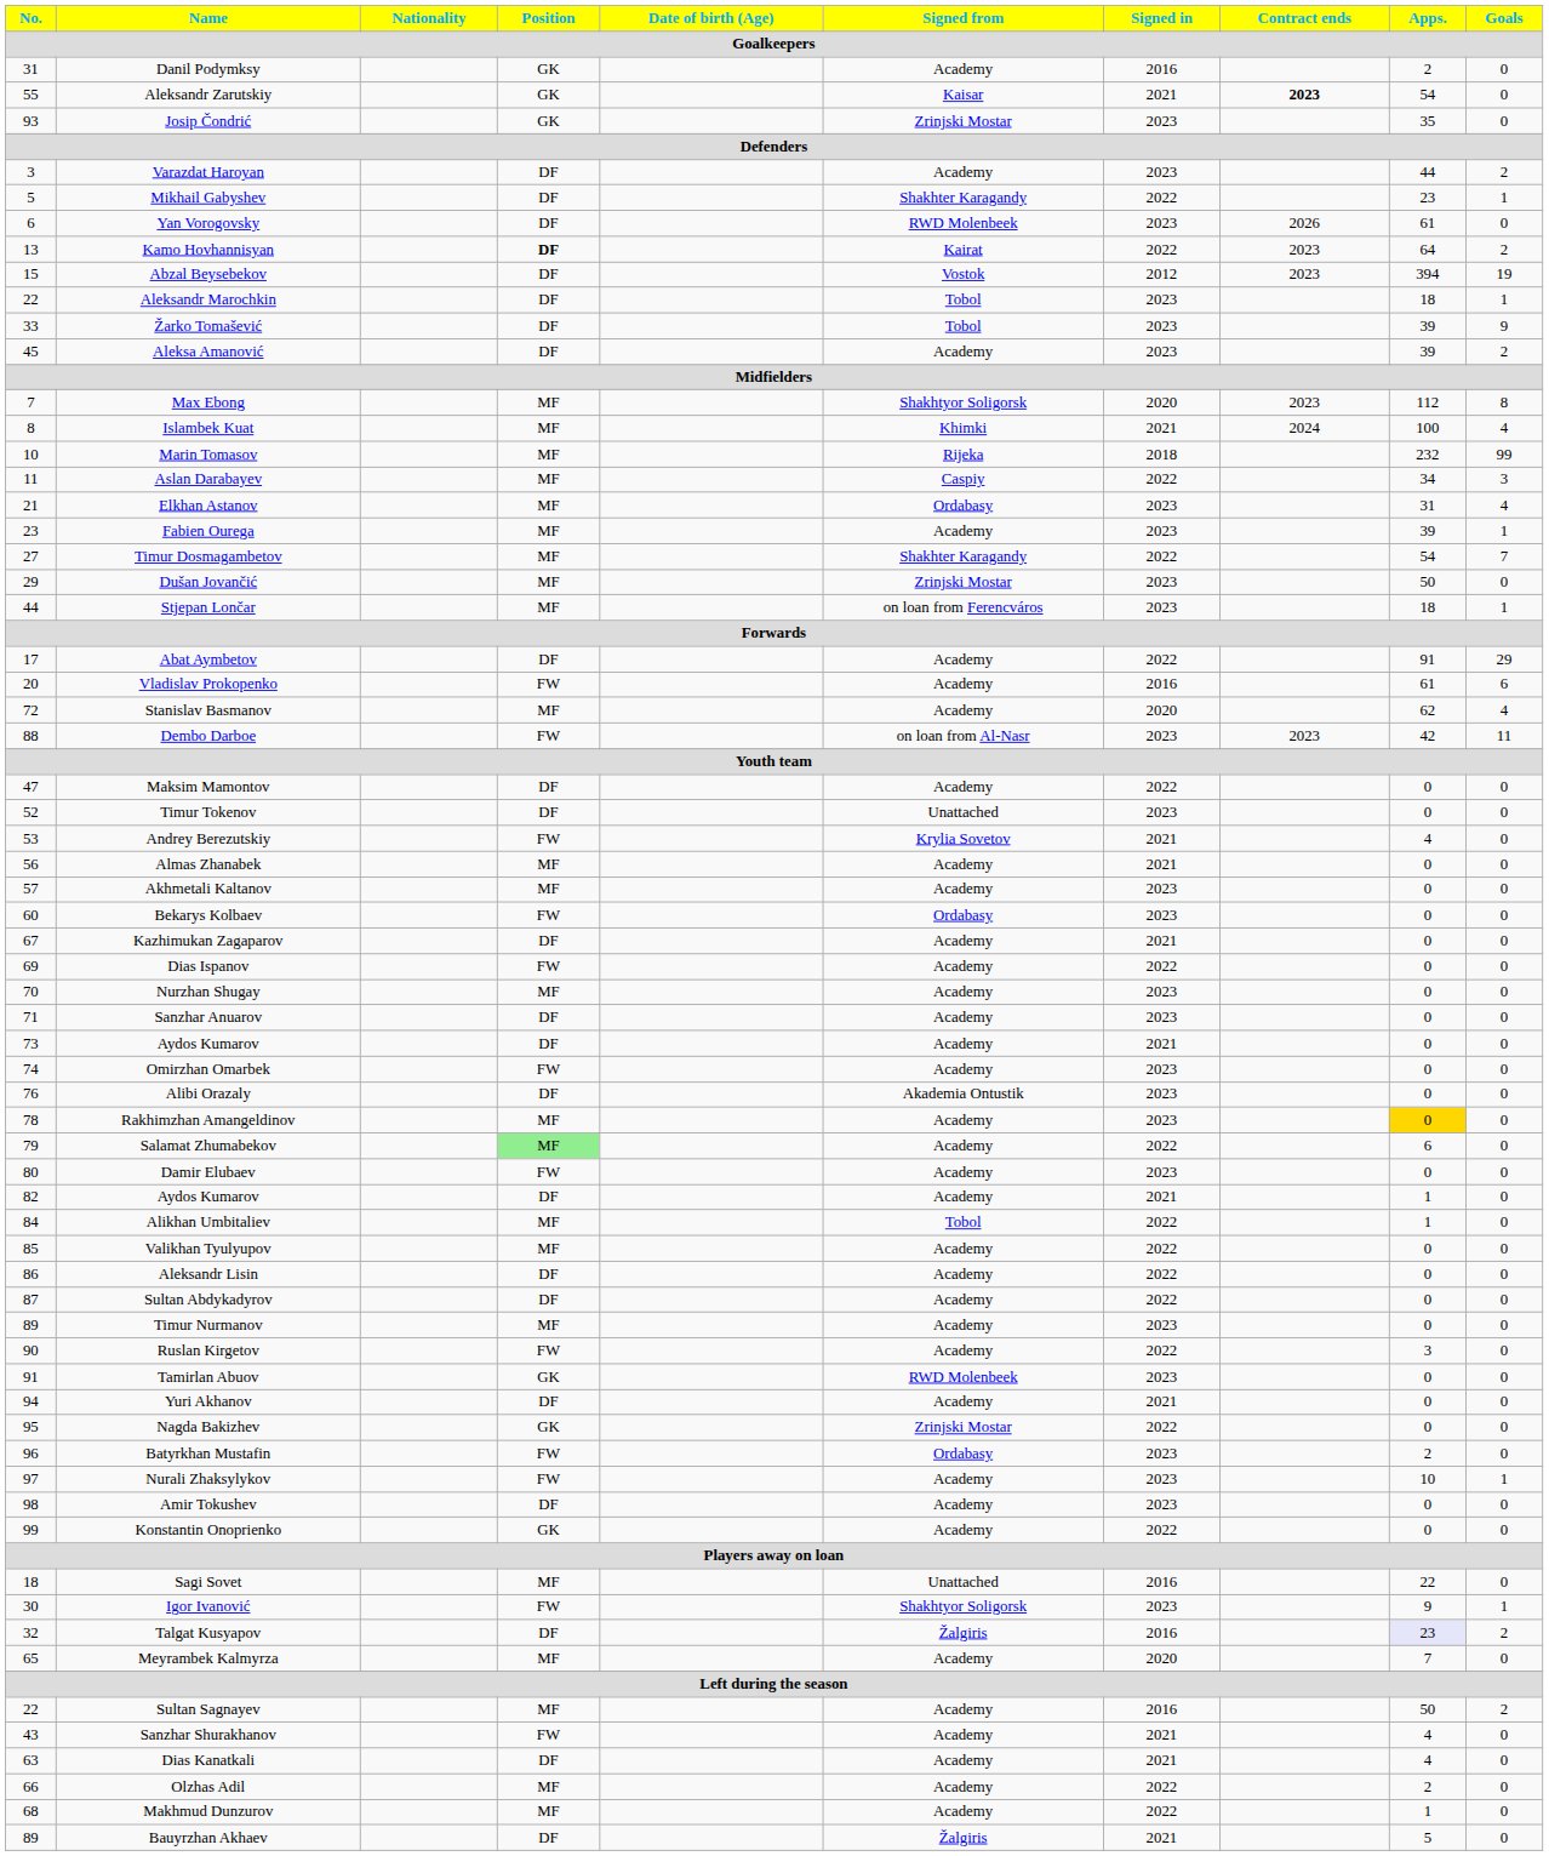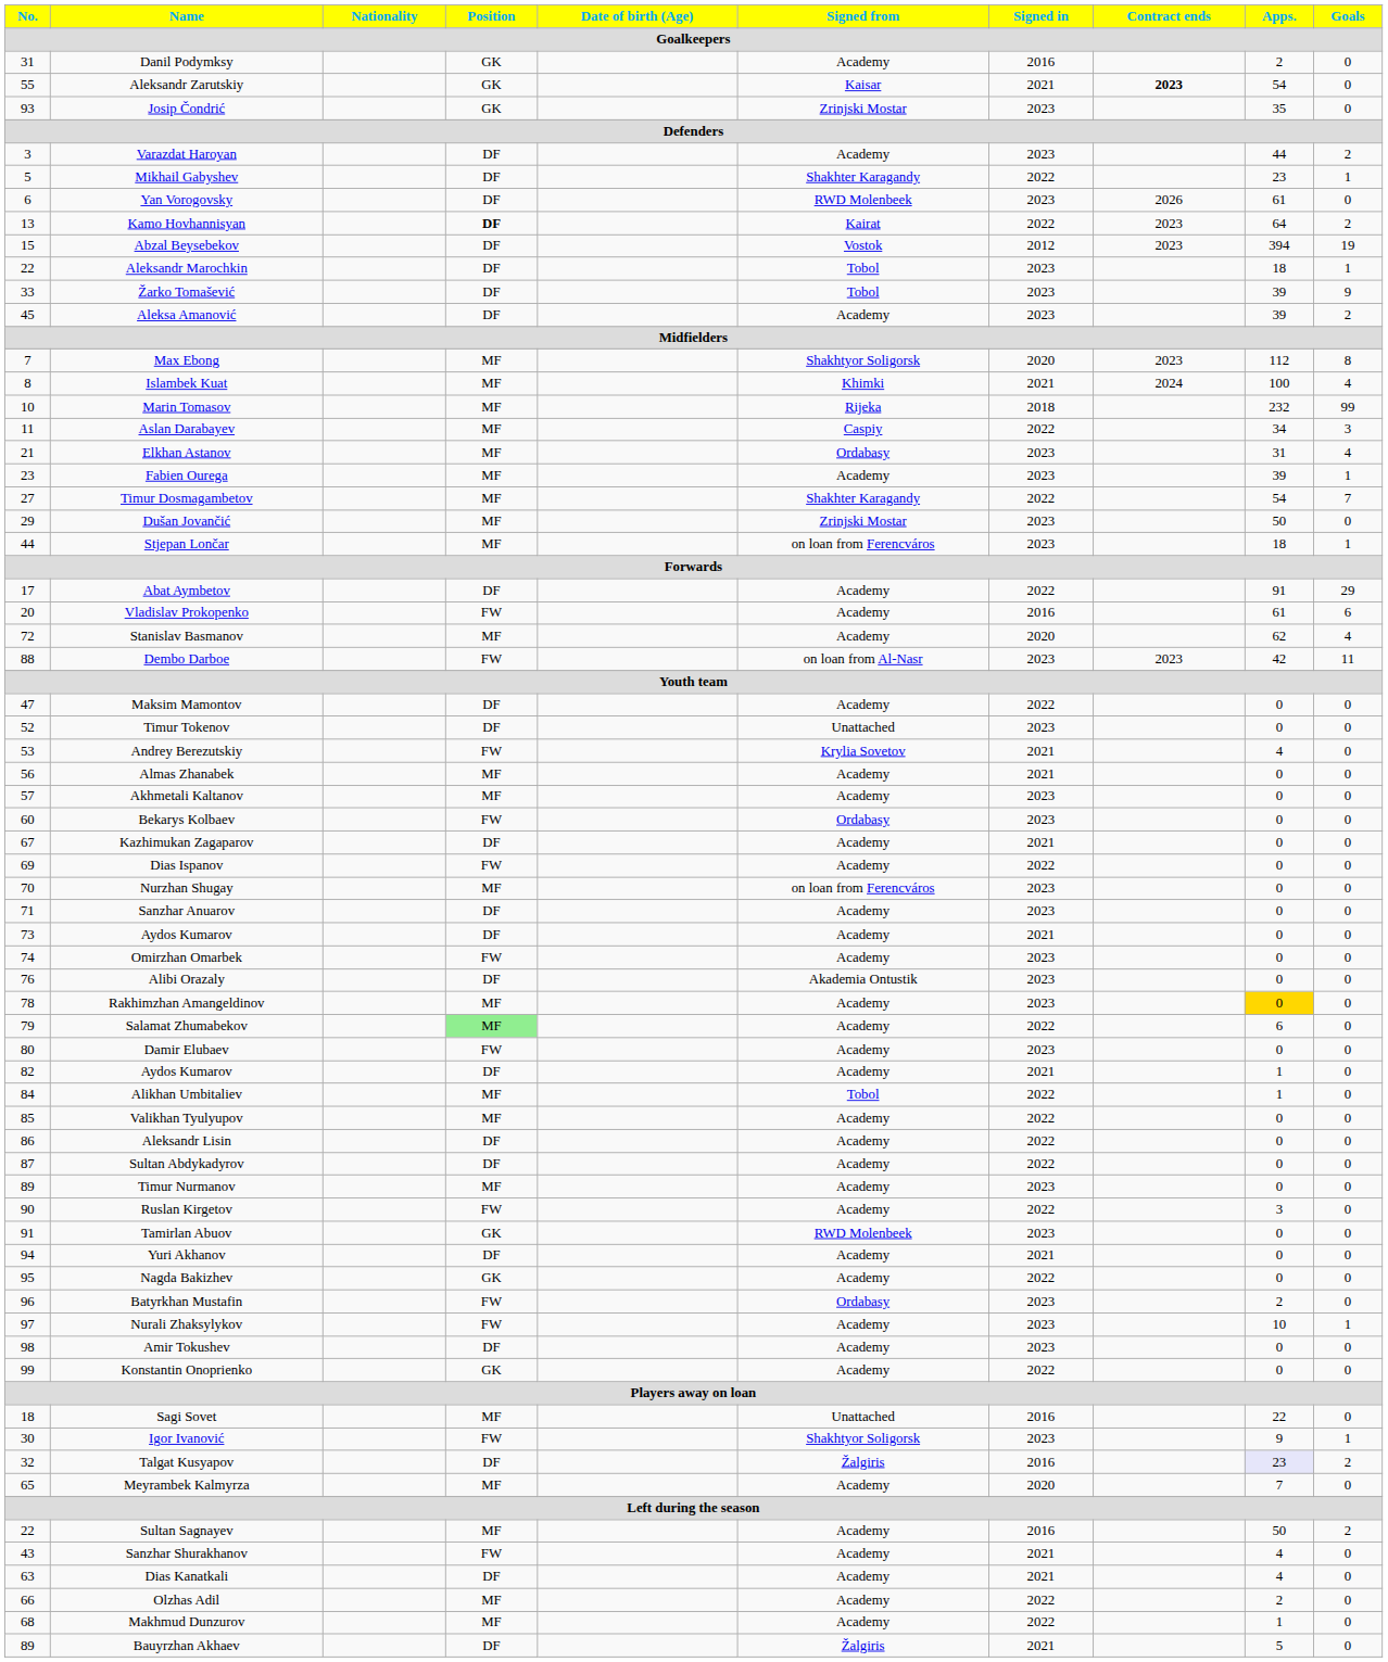Nurzhan Shugay | Signed from: Academy -> on loan from Ferencváros
Nagda Bakizhev | Signed from: Zrinjski Mostar -> Academy
